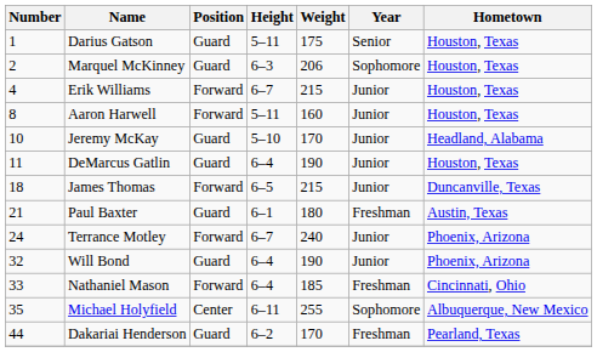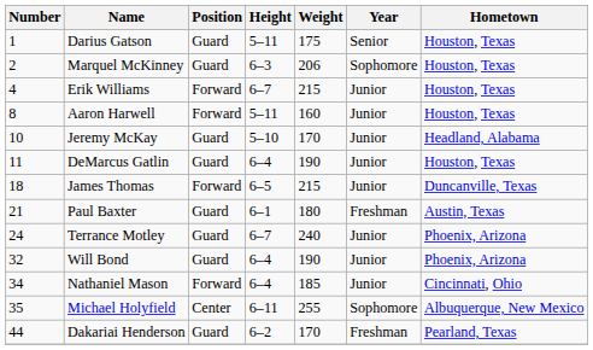Terrance Motley | Position: Forward -> Guard
Nathaniel Mason | Number: 33 -> 34
Nathaniel Mason | Year: Freshman -> Junior
